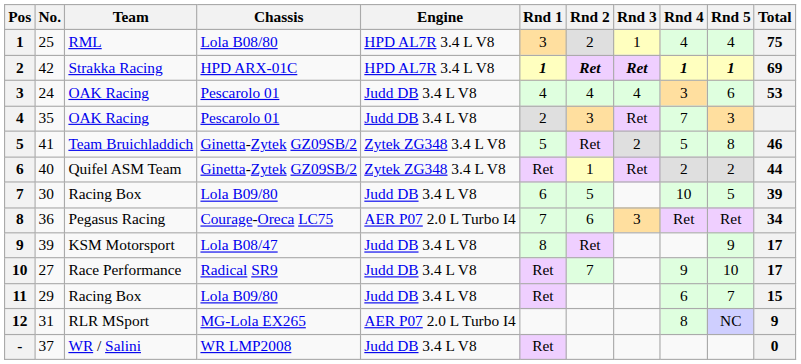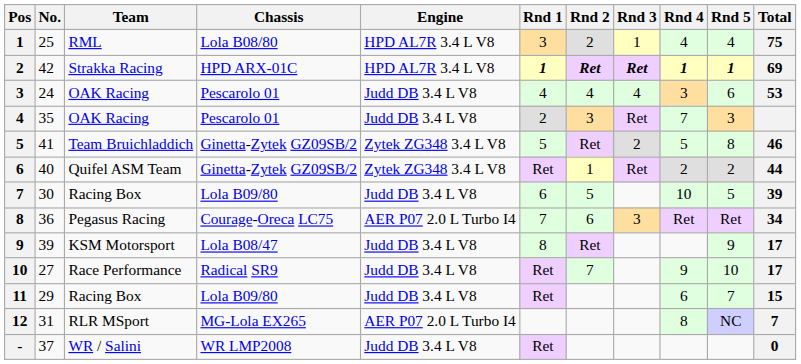12 | Total: 9 -> 7
